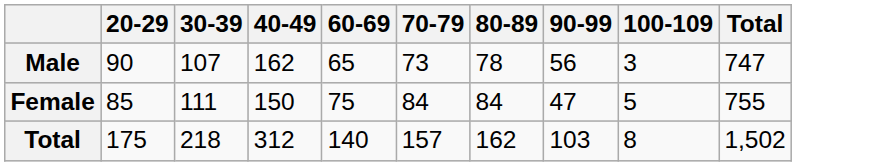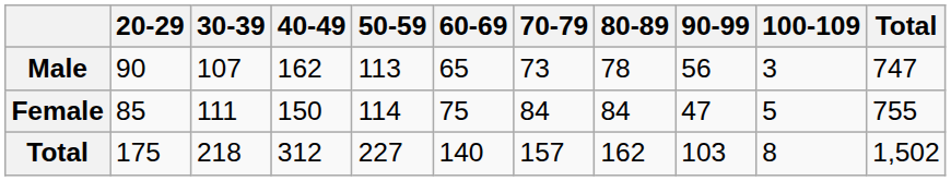+ column: 50-59 | 113 | 114 | 227
